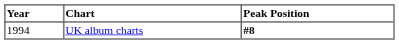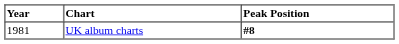UK album charts | Year: 1994 -> 1981
